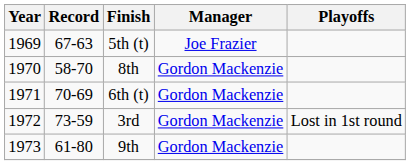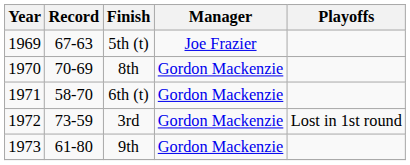8th | Record: 58-70 -> 70-69
6th (t) | Record: 70-69 -> 58-70
